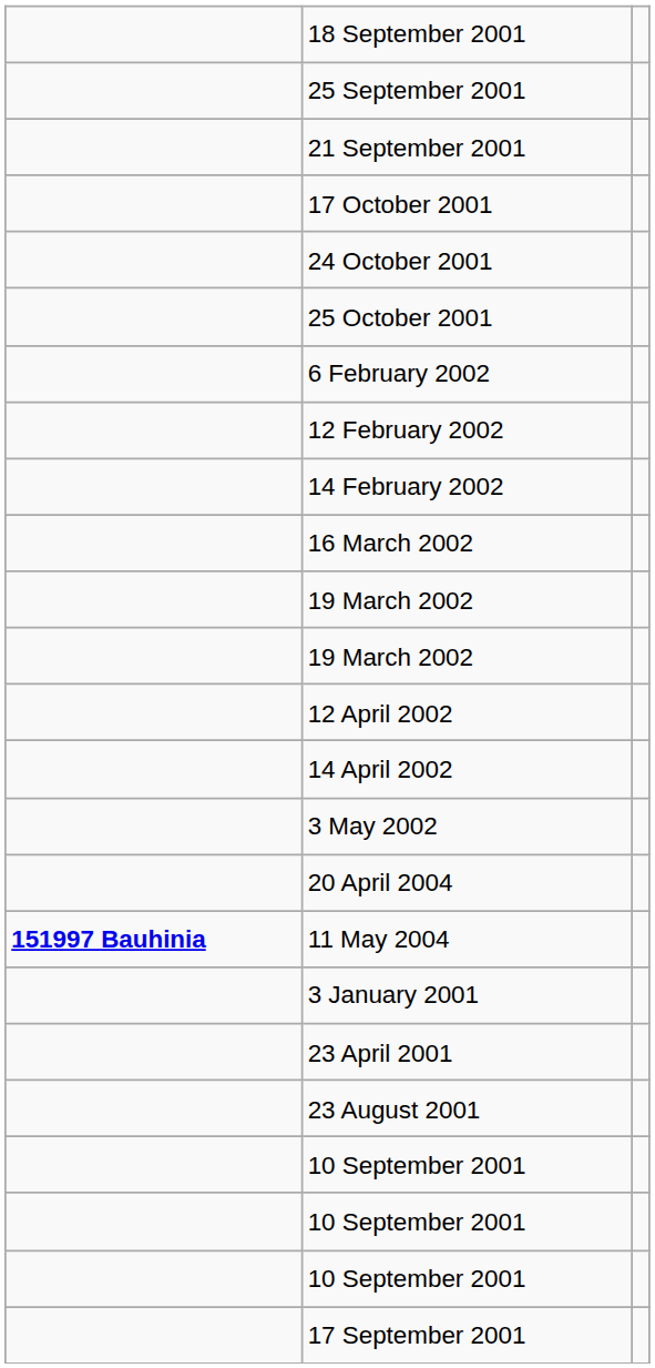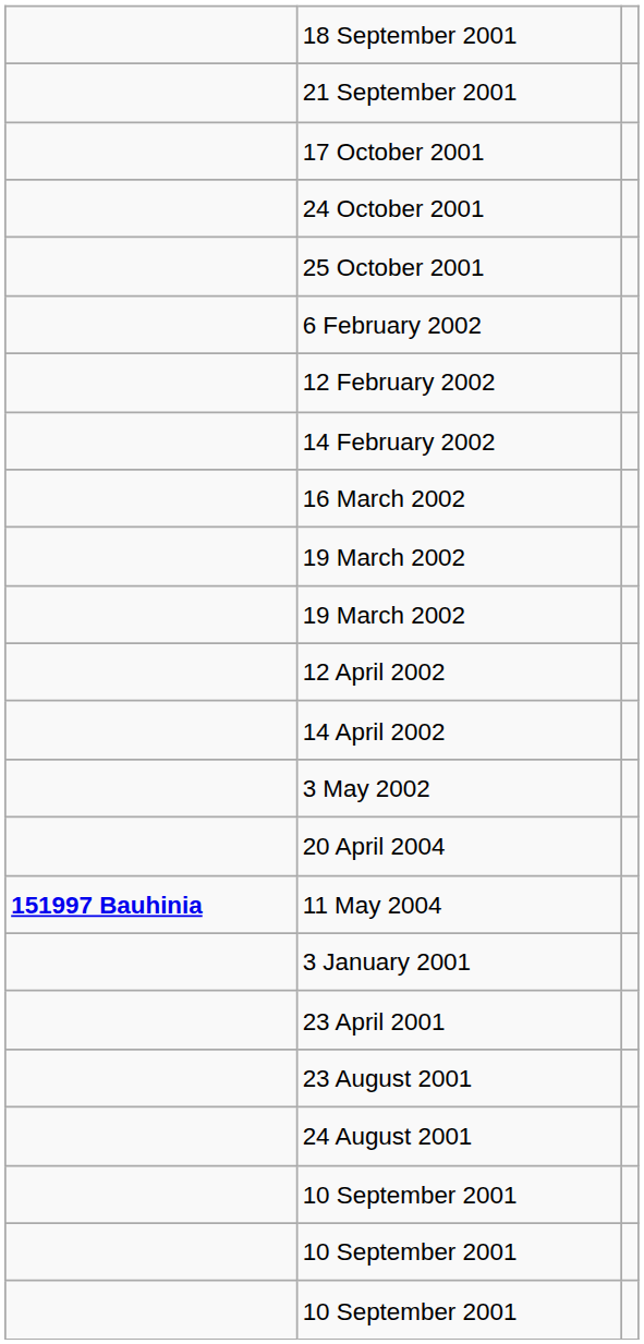- row: 25 September 2001
+ row: 24 August 2001
- row: 17 September 2001
